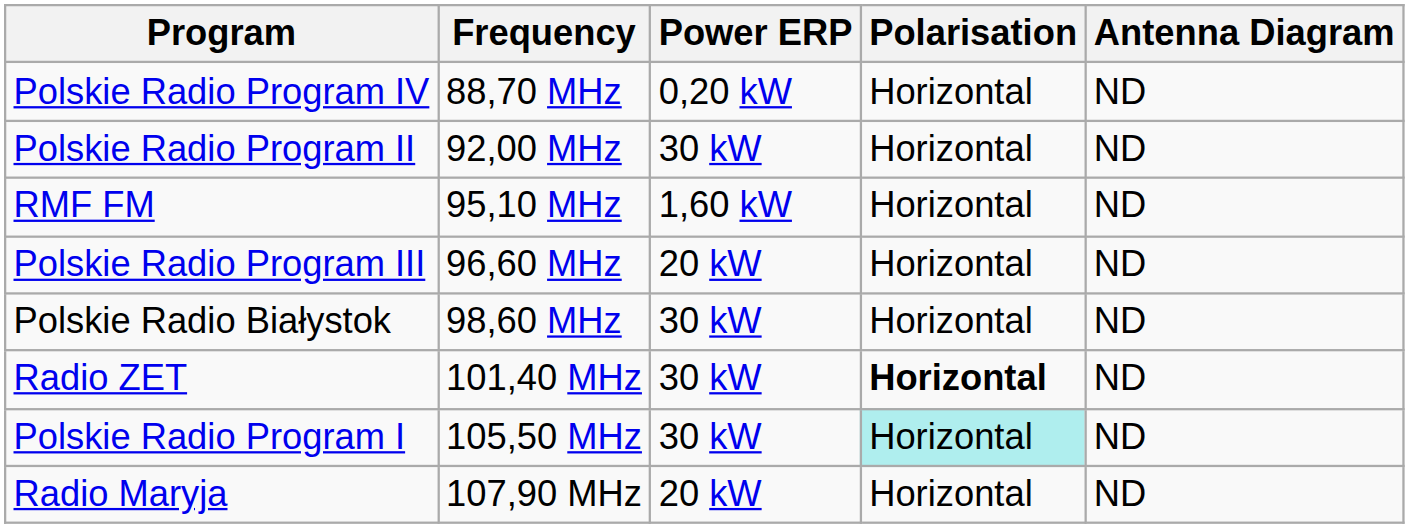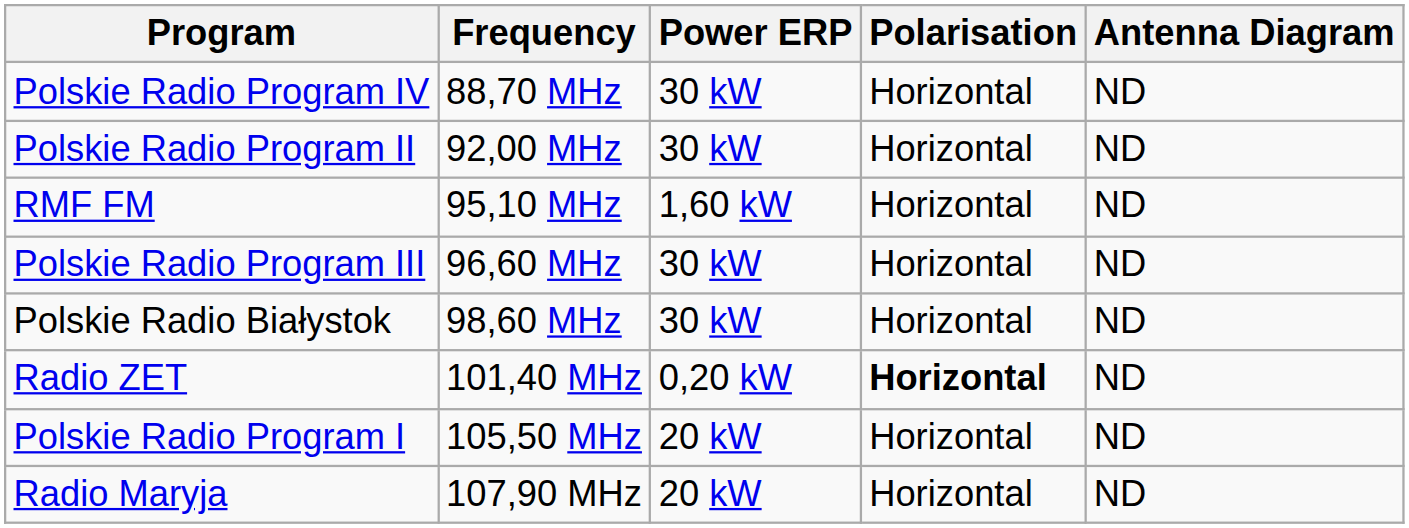Polskie Radio Program IV | Power ERP: 0,20 kW -> 30 kW
Polskie Radio Program III | Power ERP: 20 kW -> 30 kW
Radio ZET | Power ERP: 30 kW -> 0,20 kW
Polskie Radio Program I | Power ERP: 30 kW -> 20 kW
Polskie Radio Program I | Polarisation: paleturquoise background -> no background
